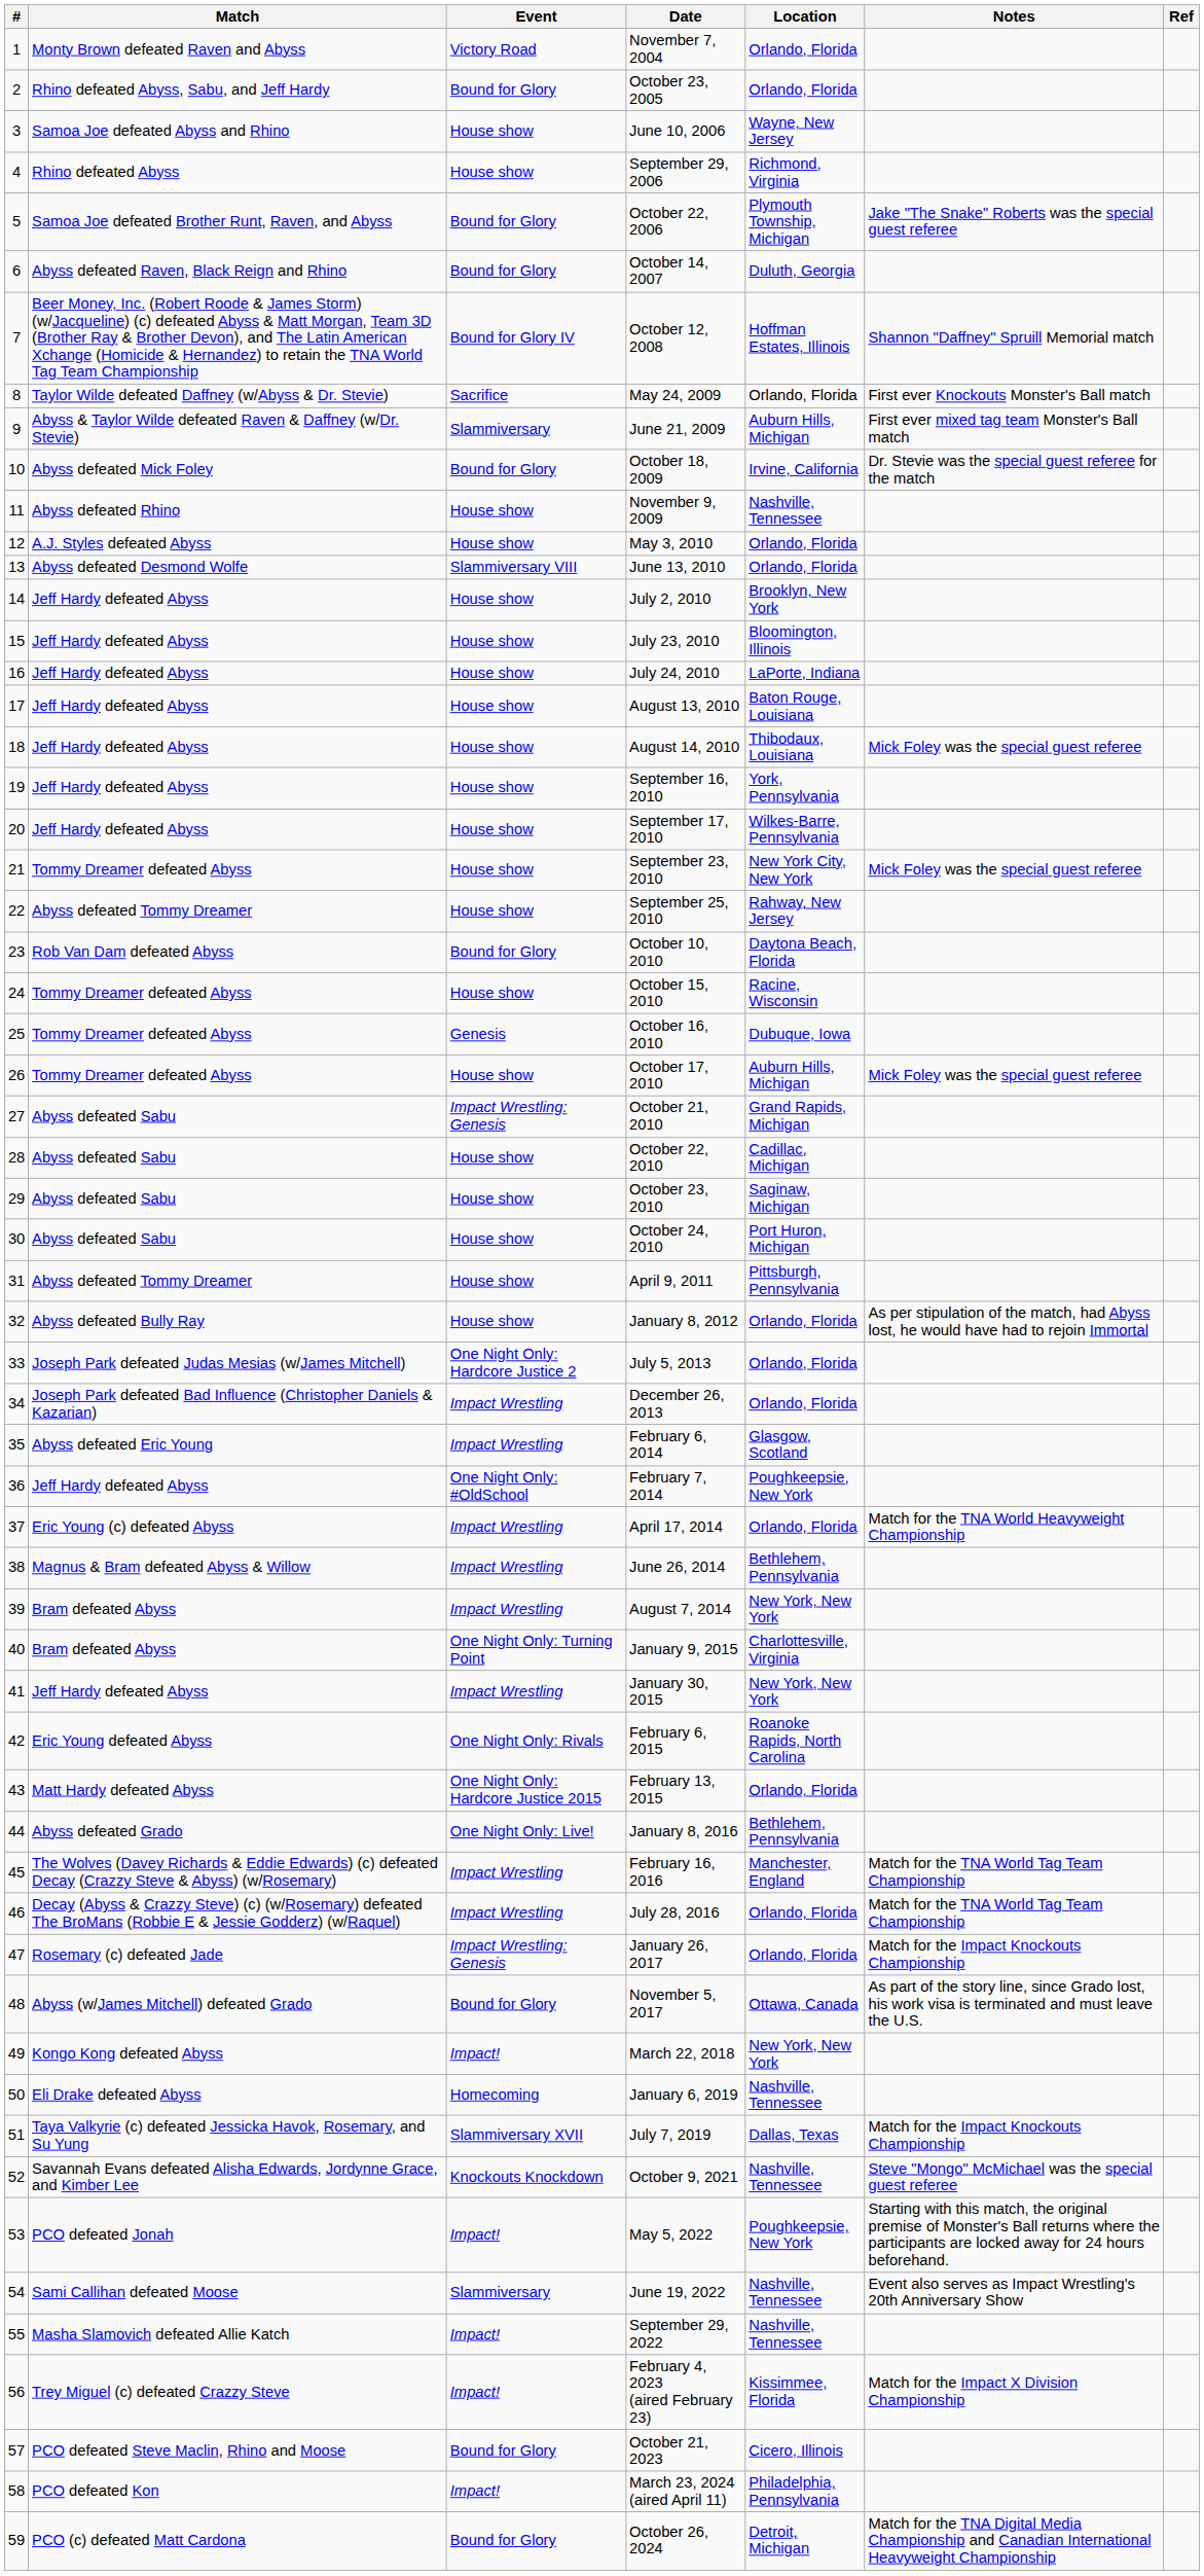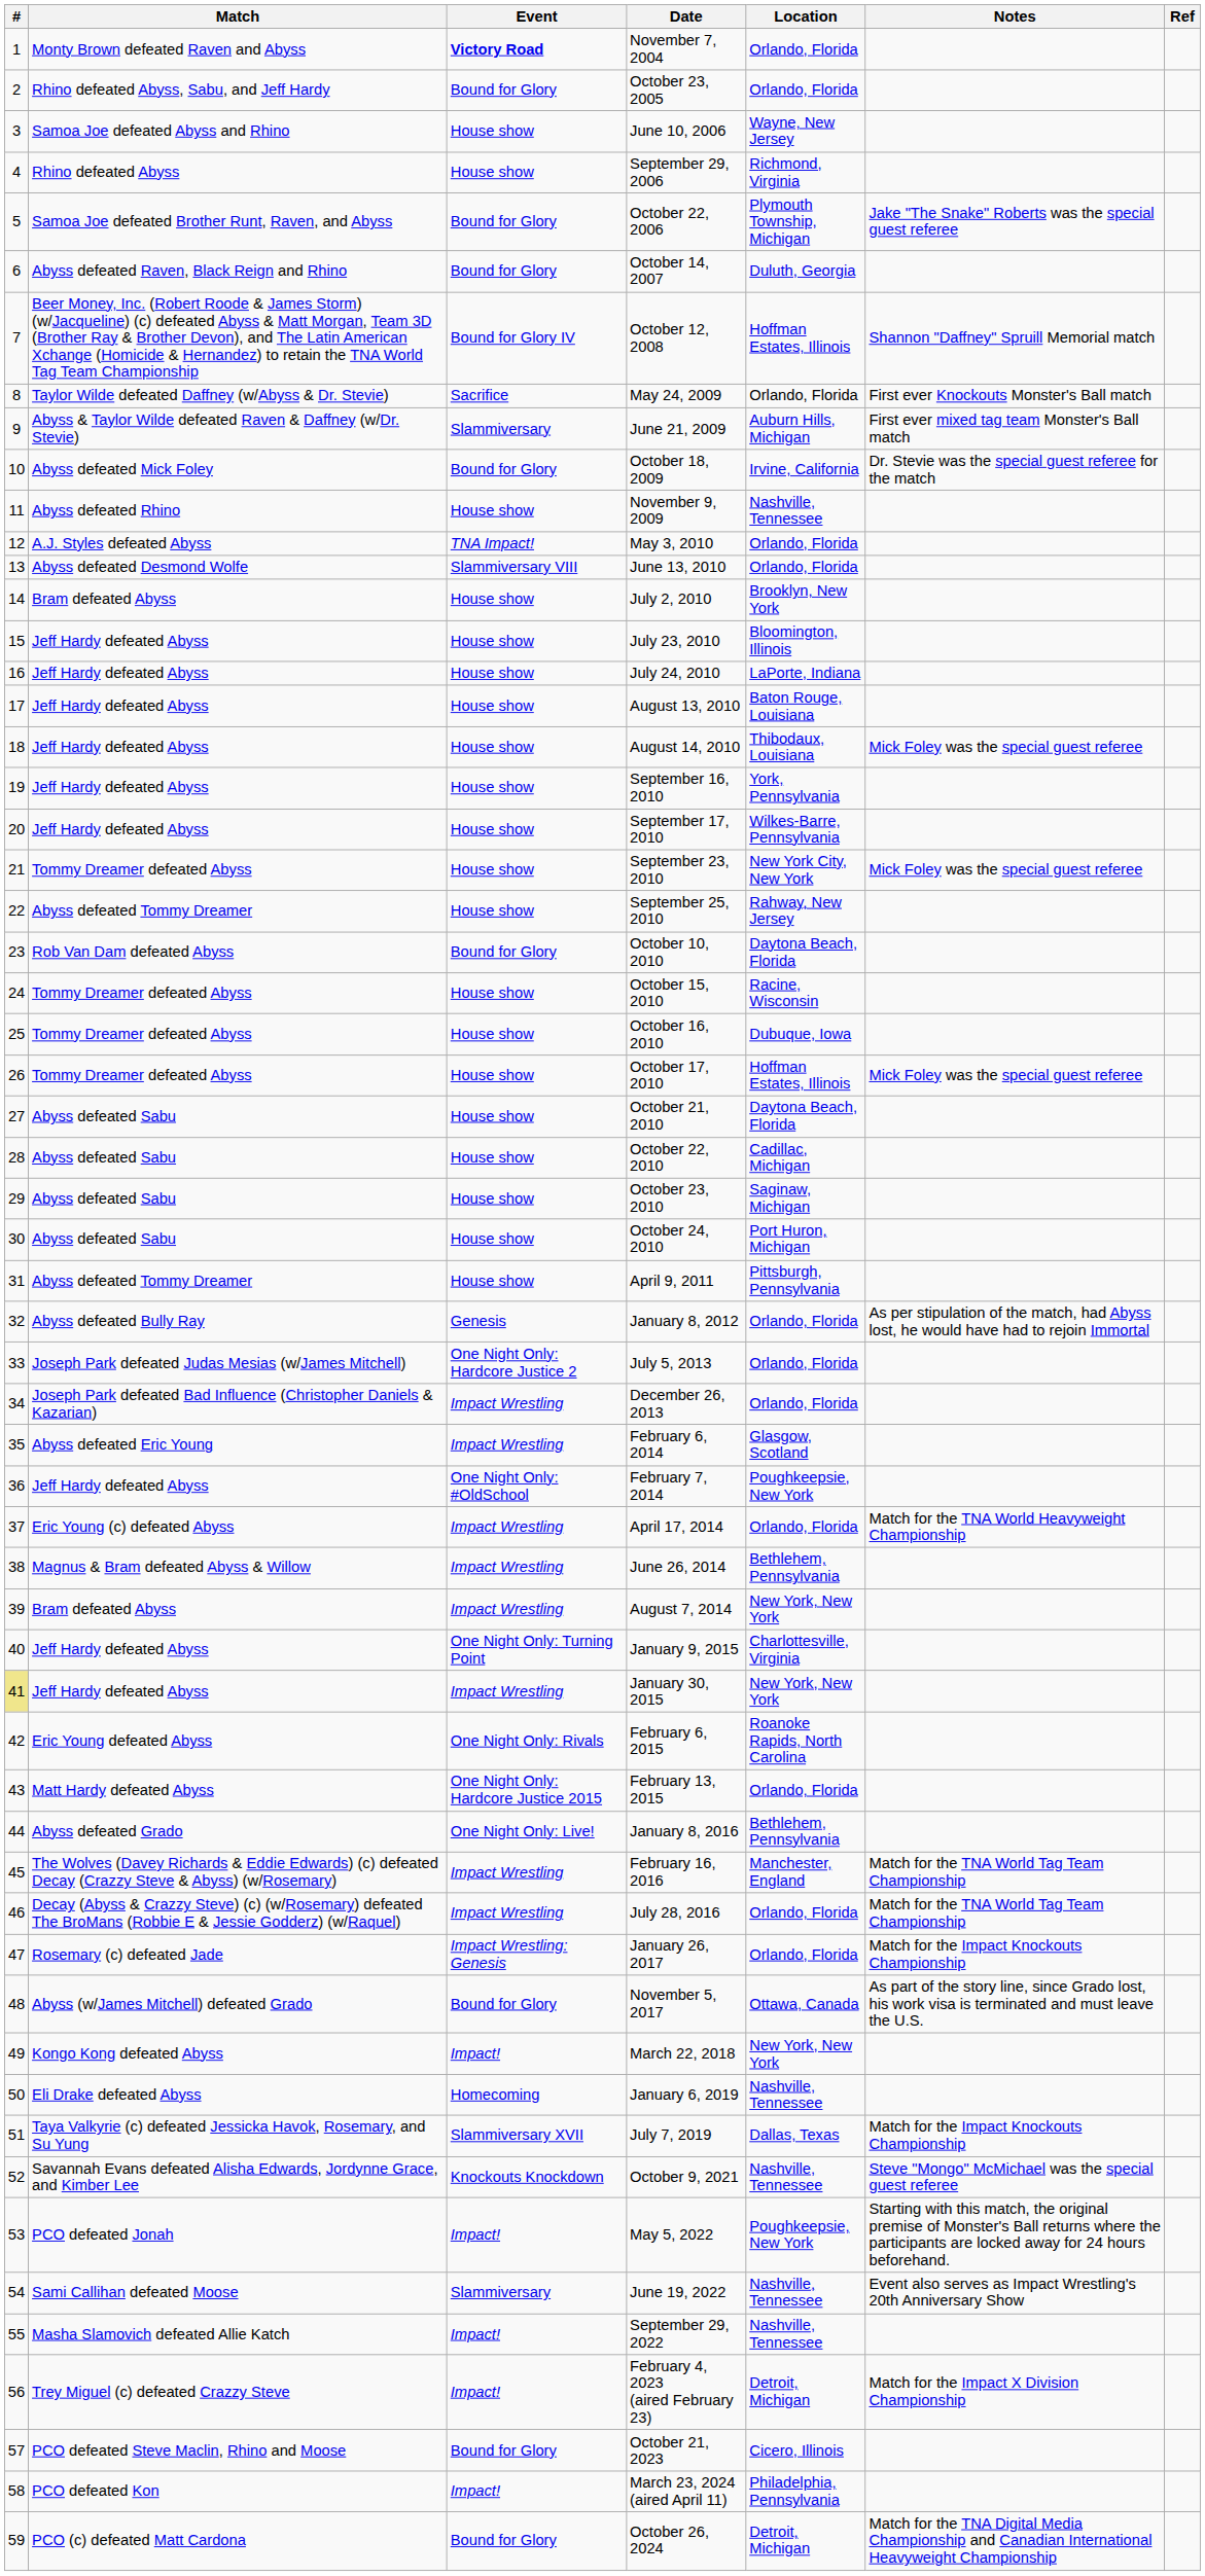November 7, 2004 | Event: normal -> bold
May 3, 2010 | Event: House show -> TNA Impact!
July 2, 2010 | Match: Jeff Hardy defeated Abyss -> Bram defeated Abyss
October 16, 2010 | Event: Genesis -> House show
October 17, 2010 | Location: Auburn Hills, Michigan -> Hoffman Estates, Illinois
October 21, 2010 | Event: Impact Wrestling: Genesis -> House show
October 21, 2010 | Location: Grand Rapids, Michigan -> Daytona Beach, Florida
January 8, 2012 | Event: House show -> Genesis
January 9, 2015 | Match: Bram defeated Abyss -> Jeff Hardy defeated Abyss
January 30, 2015 | #: no background -> khaki background
February 4, 2023 (aired February 23) | Location: Kissimmee, Florida -> Detroit, Michigan
